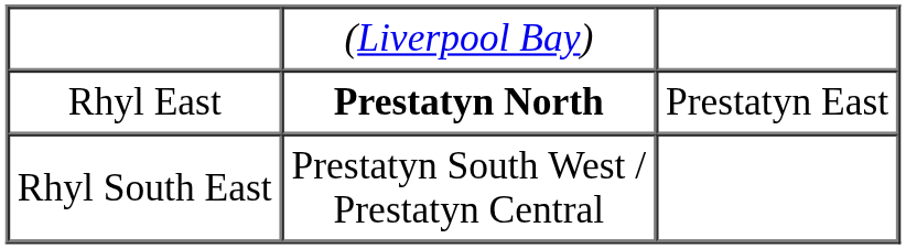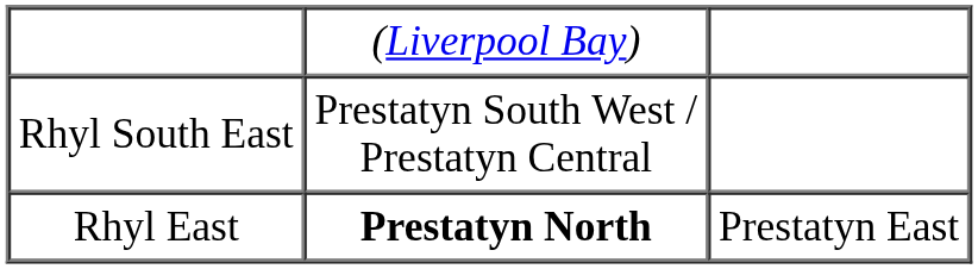rows swapped: Rhyl East <-> Rhyl South East
